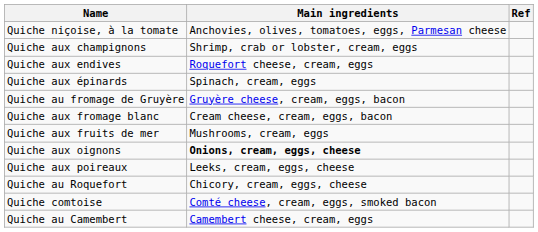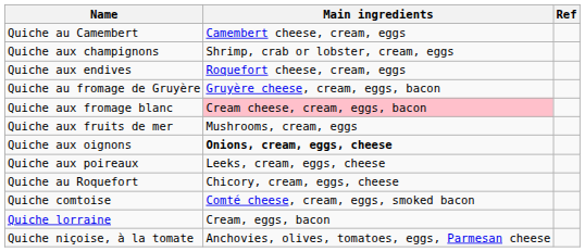rows swapped: Quiche au Camembert <-> Quiche niçoise, à la tomate
- row: Quiche aux épinards | Spinach, cream, eggs
Quiche aux fromage blanc | Main ingredients: no background -> pink background
+ row: Quiche lorraine | Cream, eggs, bacon
